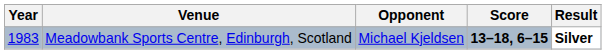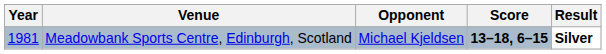Meadowbank Sports Centre, Edinburgh, Scotland | Year: 1983 -> 1981
